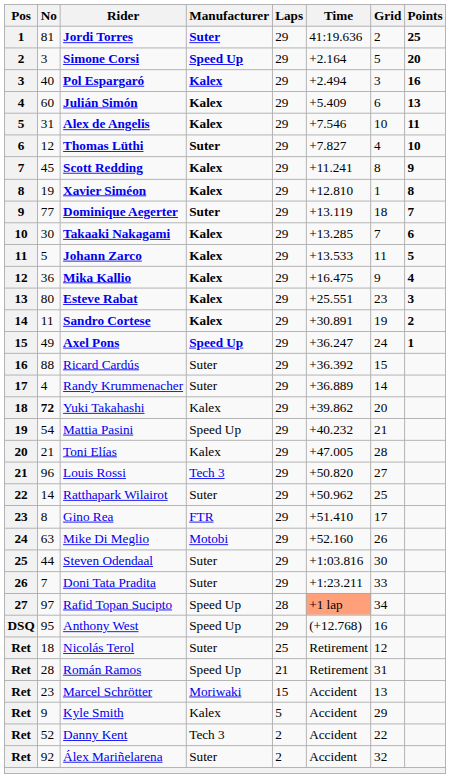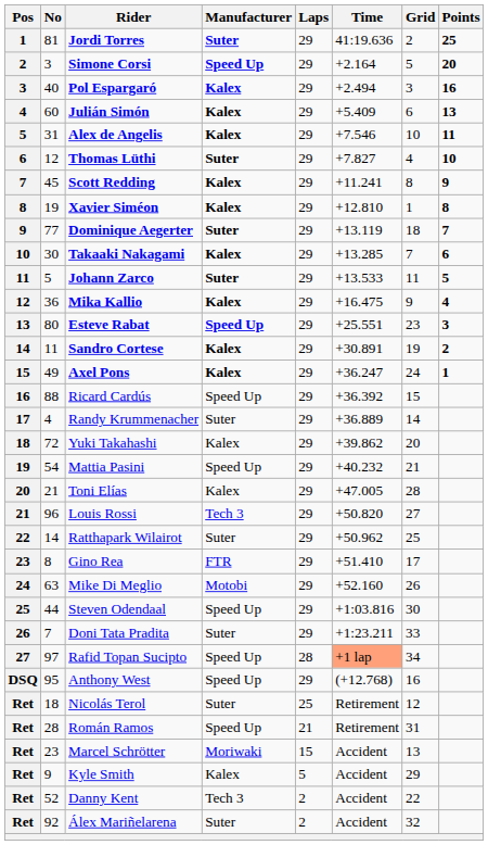Johann Zarco | Manufacturer: Kalex -> Suter
Esteve Rabat | Manufacturer: Kalex -> Speed Up
Axel Pons | Manufacturer: Speed Up -> Kalex
Ricard Cardús | Manufacturer: Suter -> Speed Up
Yuki Takahashi | No: bold -> normal
Steven Odendaal | Manufacturer: Suter -> Speed Up
